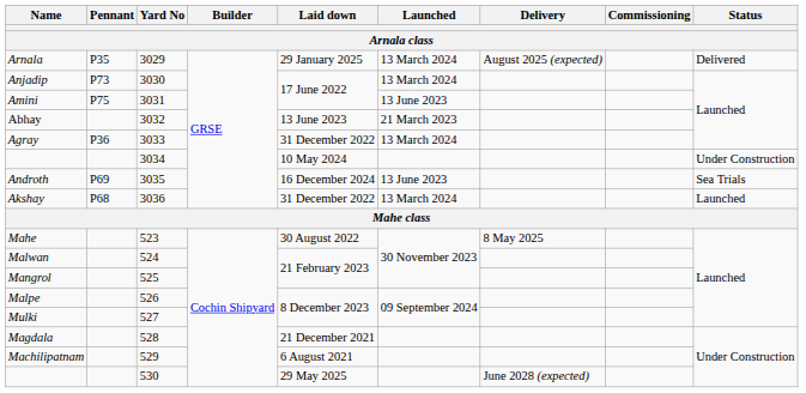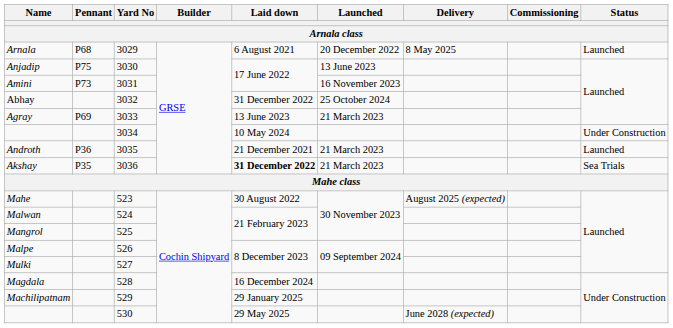Arnala | Pennant: P35 -> P68
Arnala | Laid down: 29 January 2025 -> 6 August 2021
Arnala | Launched: 13 March 2024 -> 20 December 2022
Arnala | Delivery: August 2025 (expected) -> 8 May 2025
Arnala | Status: Delivered -> Launched
Anjadip | Pennant: P73 -> P75
Anjadip | Launched: 13 March 2024 -> 13 June 2023
Amini | Pennant: P75 -> P73
Amini | Launched: 13 June 2023 -> 16 November 2023
Abhay | Laid down: 13 June 2023 -> 31 December 2022
Abhay | Launched: 21 March 2023 -> 25 October 2024
Agray | Pennant: P36 -> P69
Agray | Laid down: 31 December 2022 -> 13 June 2023
Agray | Launched: 13 March 2024 -> 21 March 2023
Androth | Pennant: P69 -> P36
Androth | Laid down: 16 December 2024 -> 21 December 2021
Androth | Launched: 13 June 2023 -> 21 March 2023
Androth | Status: Sea Trials -> Launched
Akshay | Pennant: P68 -> P35
Akshay | Laid down: normal -> bold
Akshay | Launched: 13 March 2024 -> 21 March 2023
Akshay | Status: Launched -> Sea Trials
Mahe | Delivery: 8 May 2025 -> August 2025 (expected)
Magdala | Laid down: 21 December 2021 -> 16 December 2024
Machilipatnam | Laid down: 6 August 2021 -> 29 January 2025
